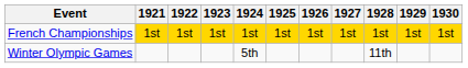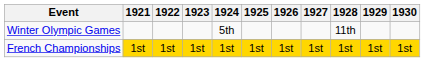rows swapped: Winter Olympic Games <-> French Championships
